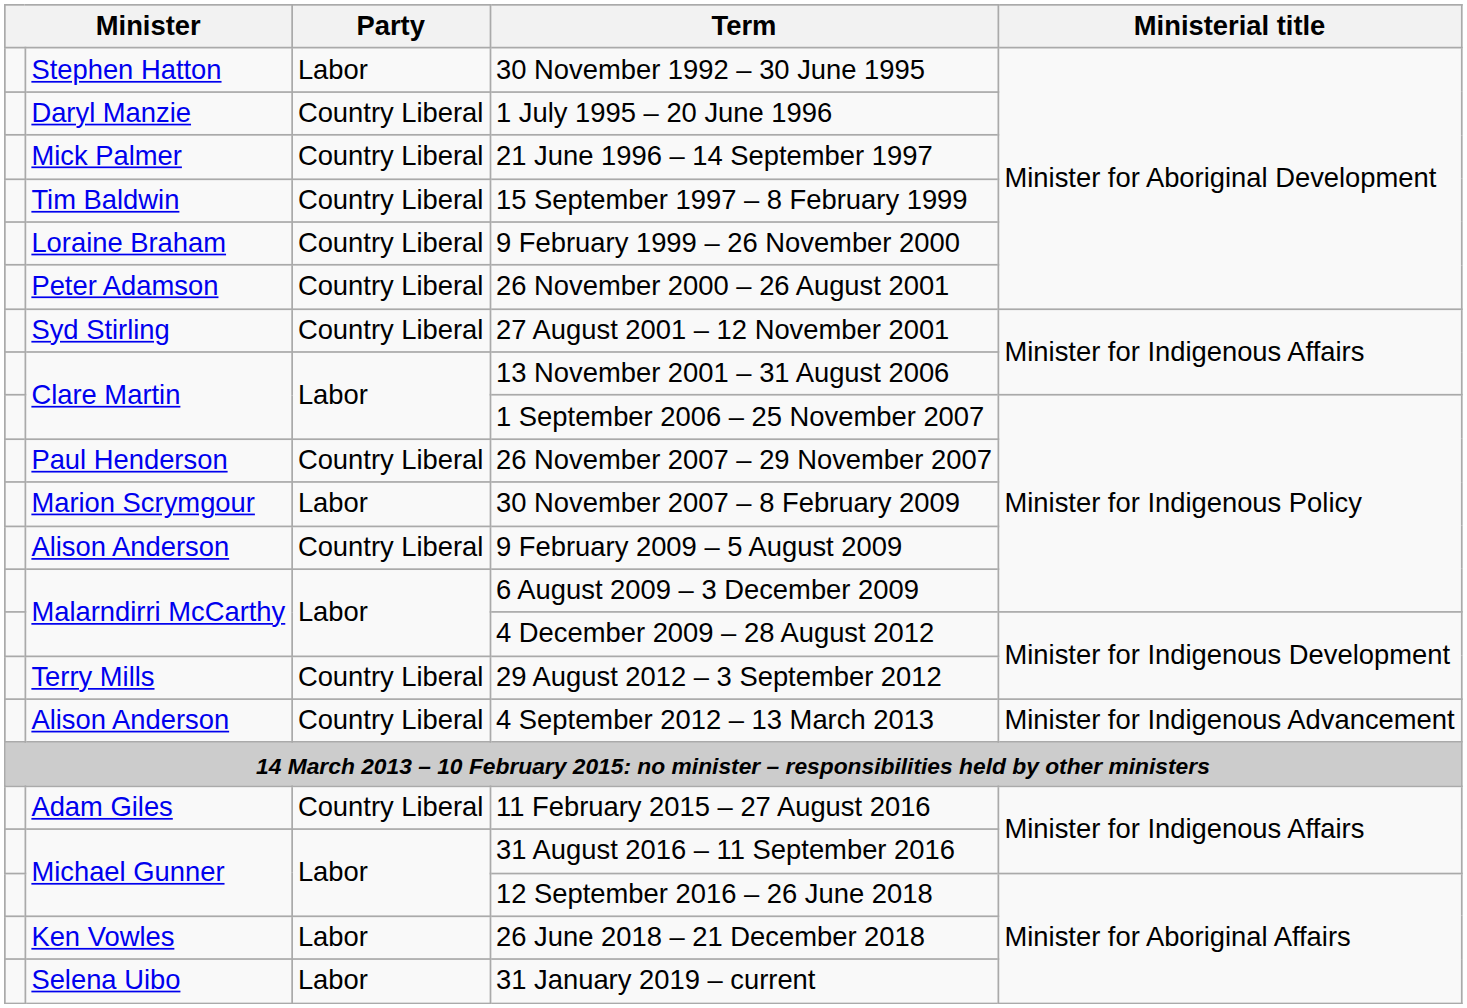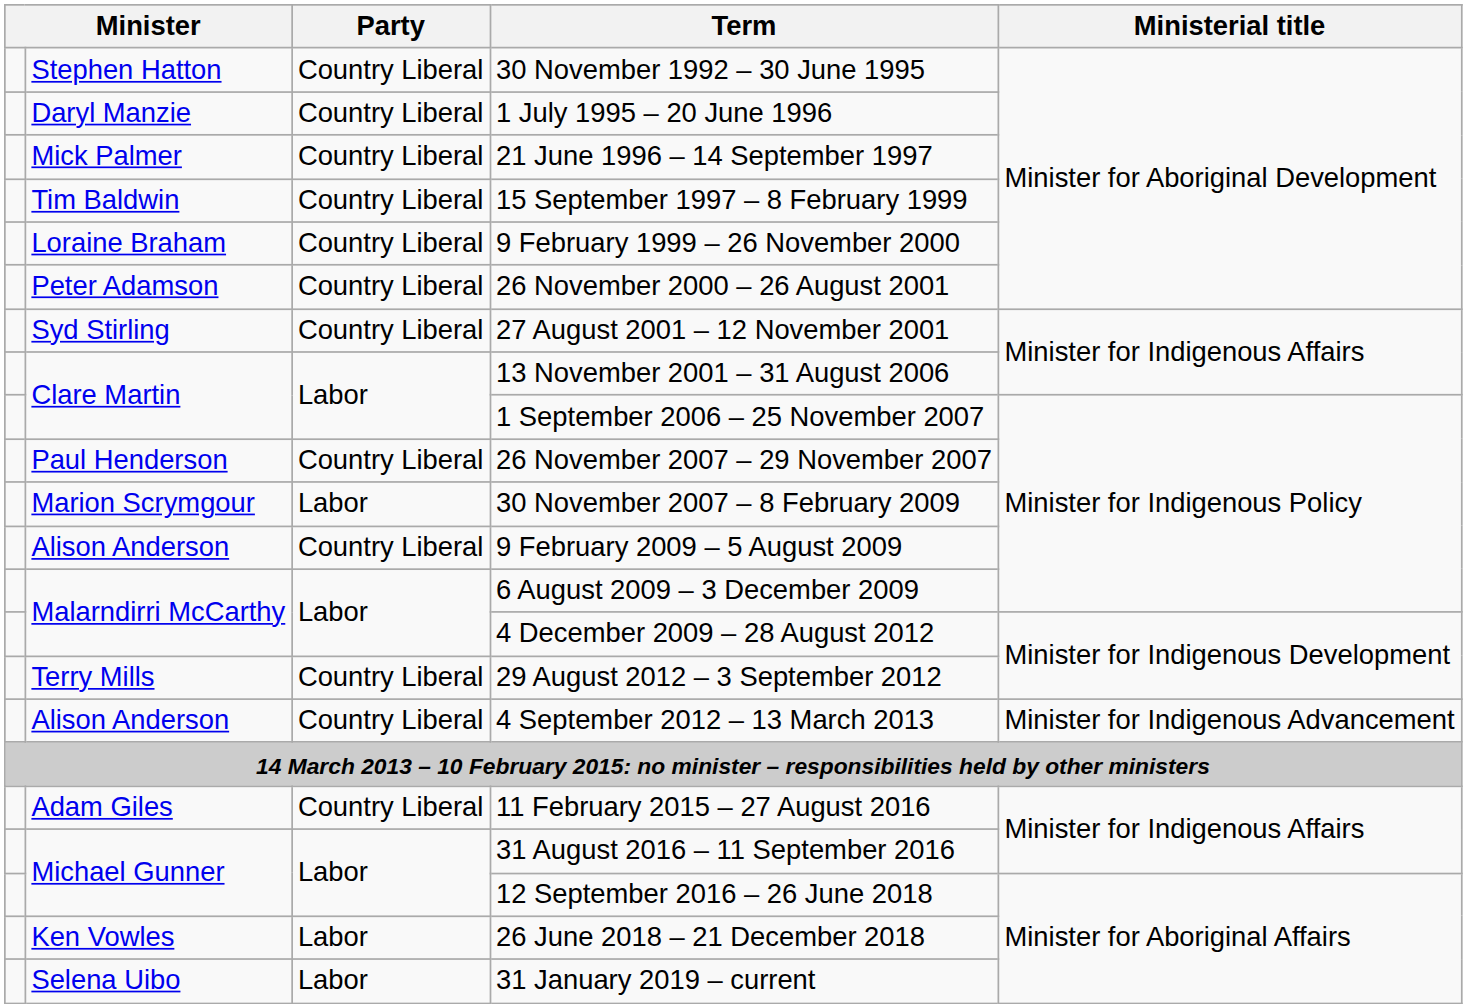30 November 1992 – 30 June 1995 | Party: Labor -> Country Liberal
